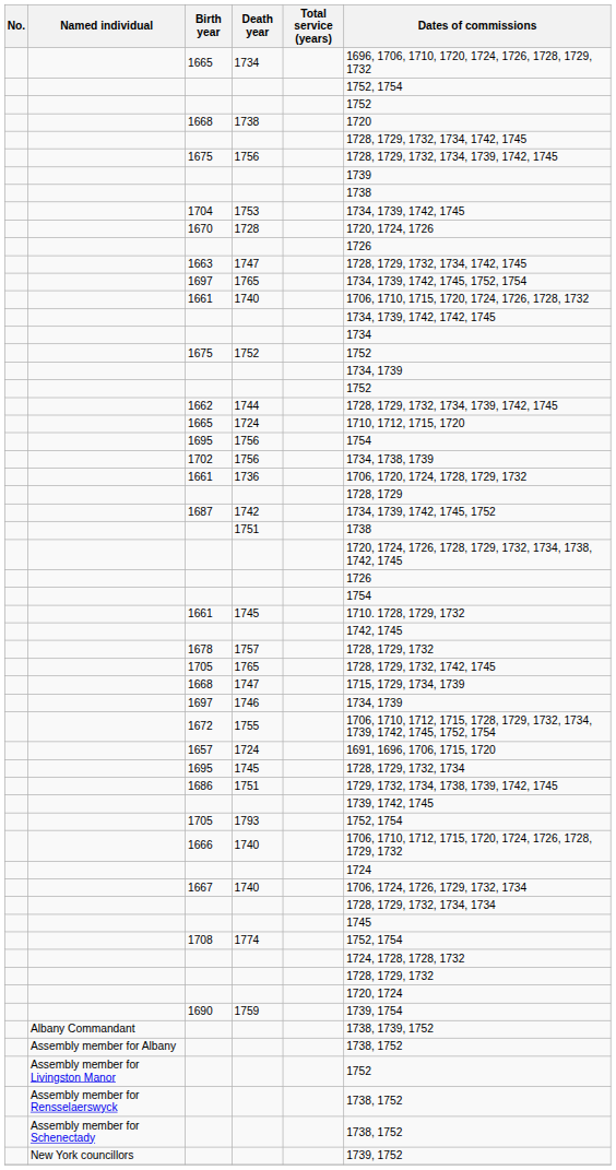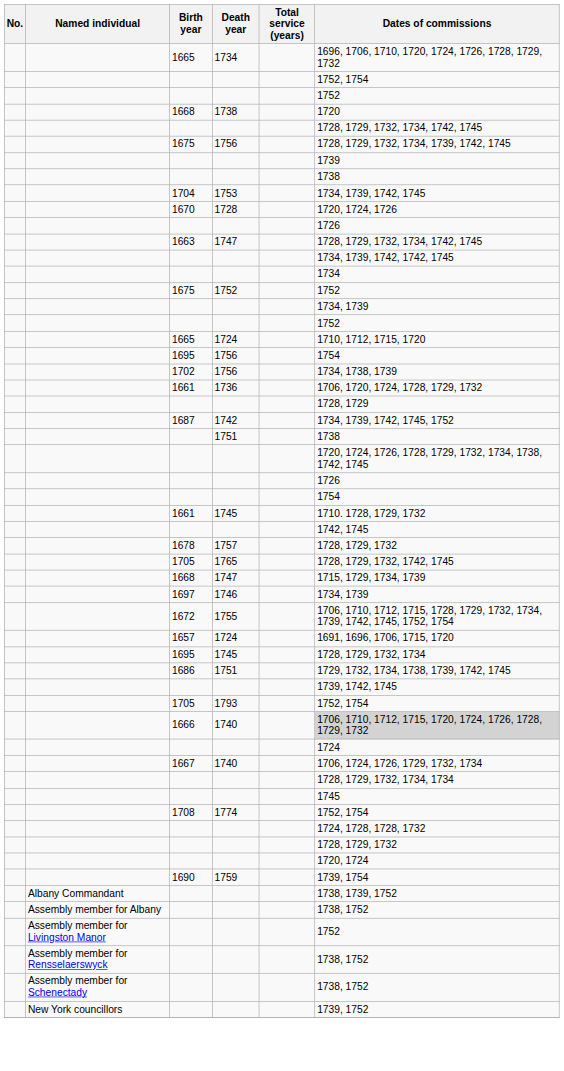- row: 1697 | 1765 | 1734, 1739, 1742, 1745, 1752, 1754
- row: 1661 | 1740 | 1706, 1710, 1715, 1720, 1724, 1726, 1728, 1732
- row: 1662 | 1744 | 1728, 1729, 1732, 1734, 1739, 1742, 1745
1666 | Dates of commissions: no background -> lightgrey background
